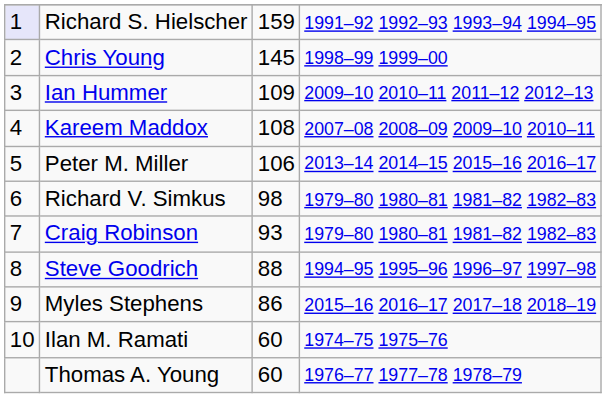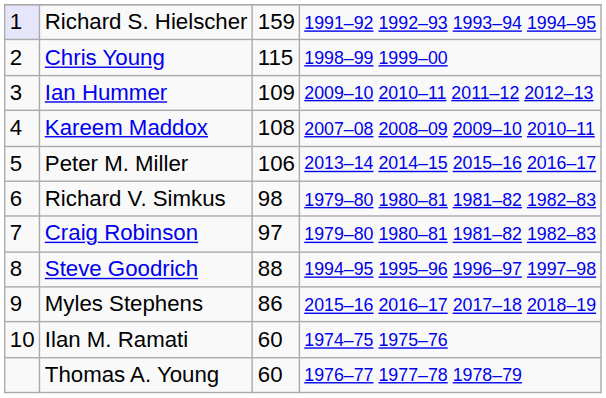Chris Young | column 3: 145 -> 115
Craig Robinson | column 3: 93 -> 97
